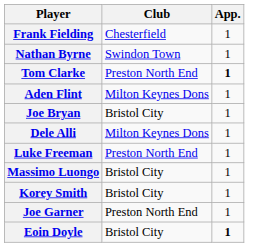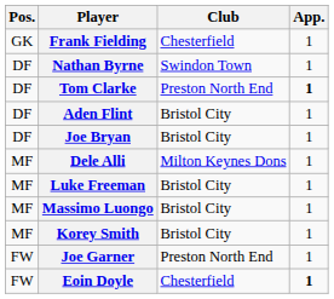+ column: Pos. | GK | DF | DF | DF | DF | MF | MF | MF | MF | FW | FW
Aden Flint | Club: Milton Keynes Dons -> Bristol City
Luke Freeman | Club: Preston North End -> Bristol City
Eoin Doyle | Club: Bristol City -> Chesterfield
